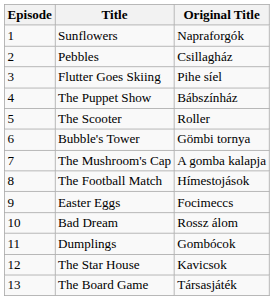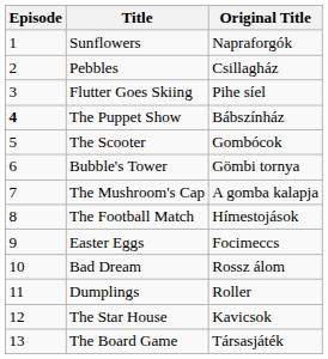The Puppet Show | Episode: normal -> bold
The Scooter | Original Title: Roller -> Gombócok
Dumplings | Original Title: Gombócok -> Roller
